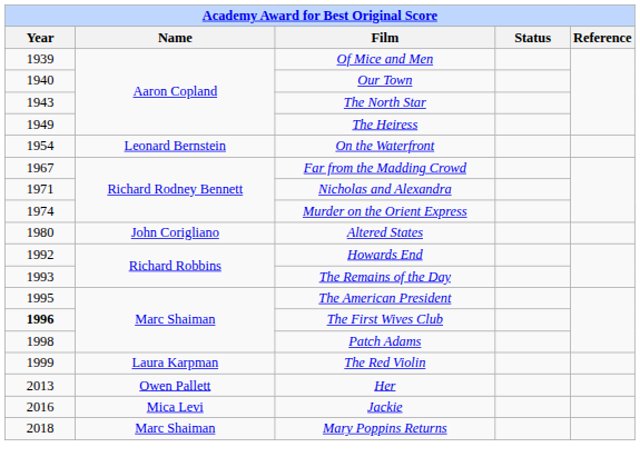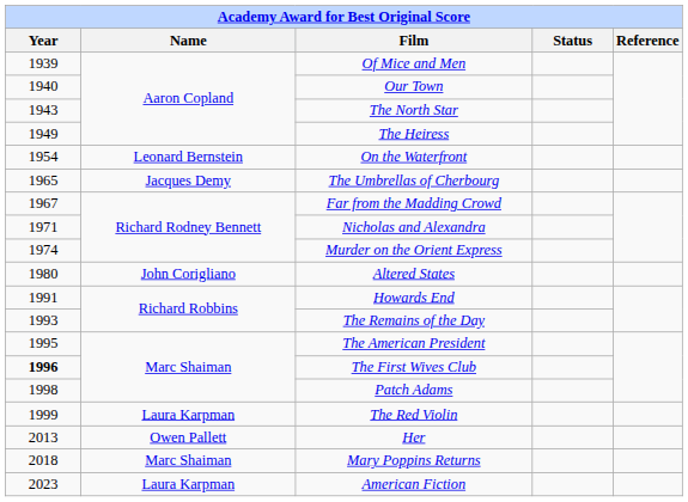+ row: 1965 | Jacques Demy | The Umbrellas of Cherbourg
Howards End | Year: 1992 -> 1991
- row: 2016 | Mica Levi | Jackie
+ row: 2023 | Laura Karpman | American Fiction
